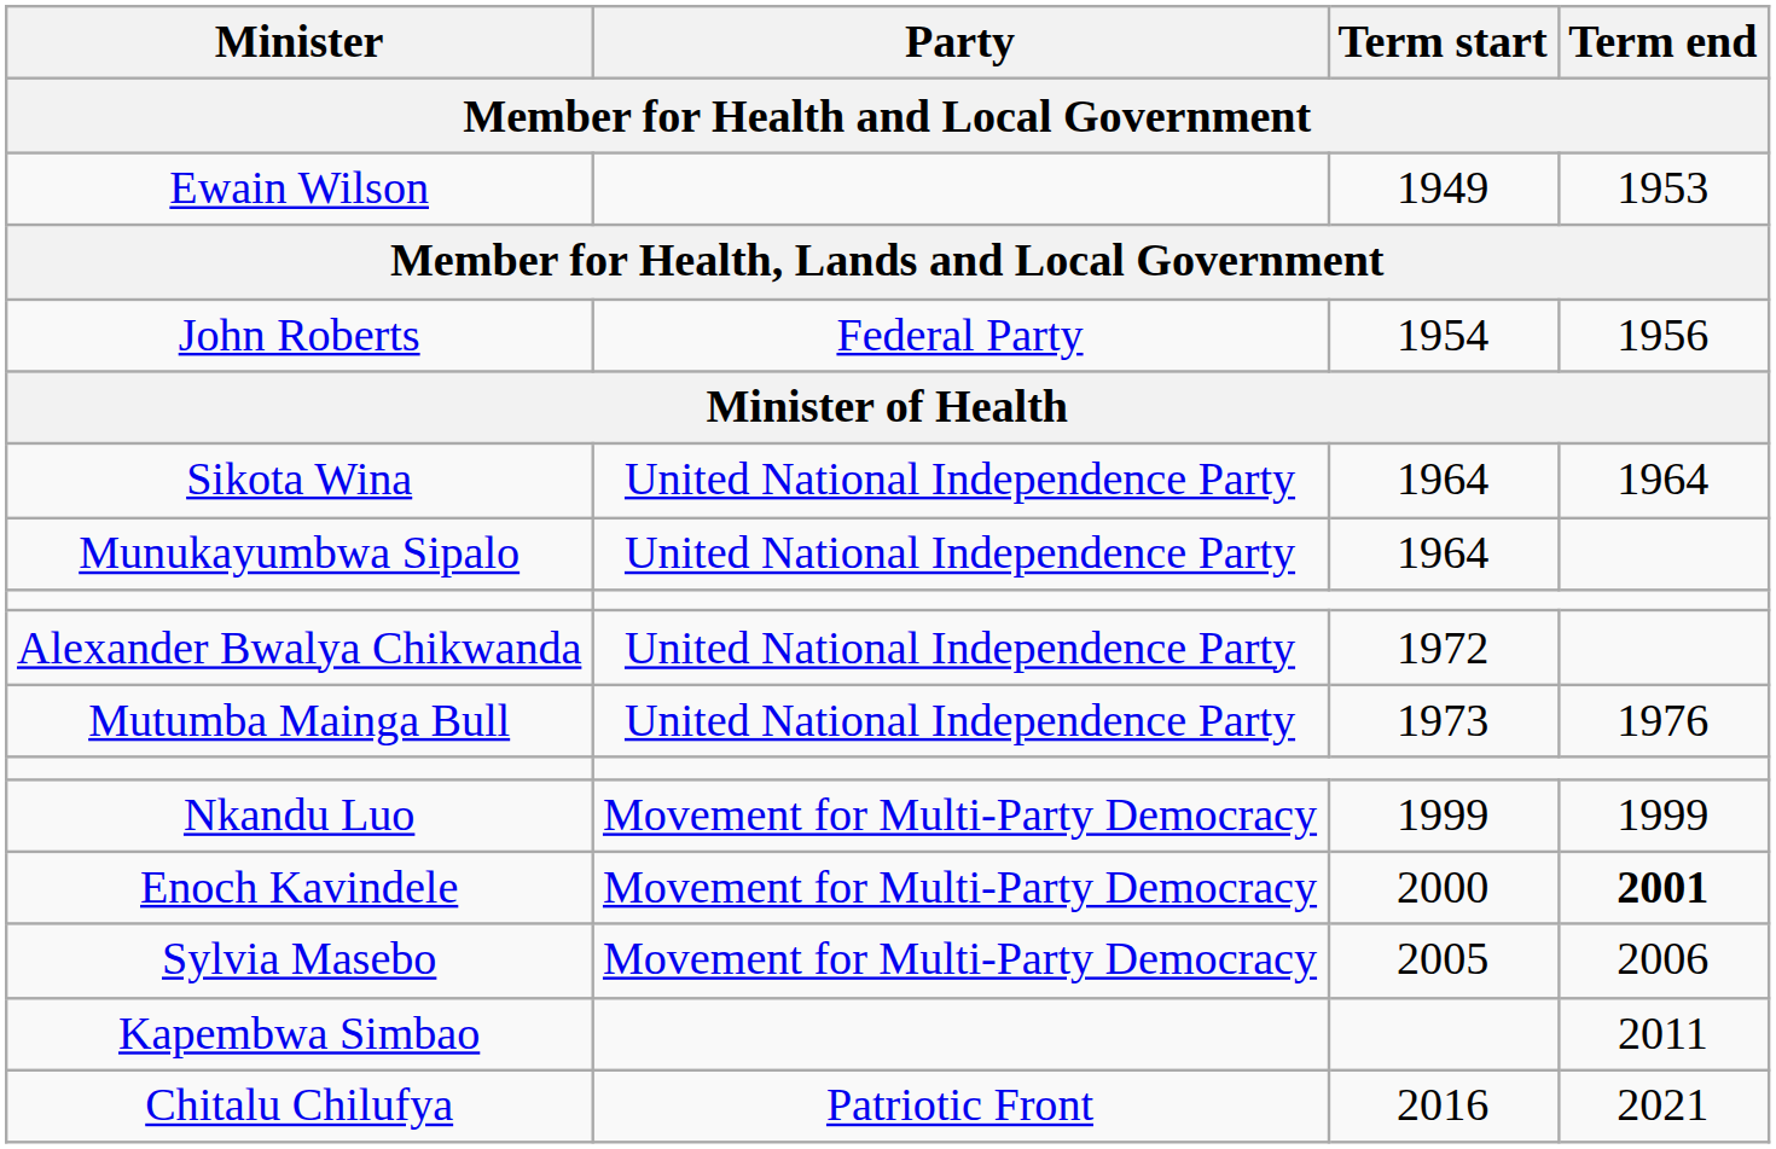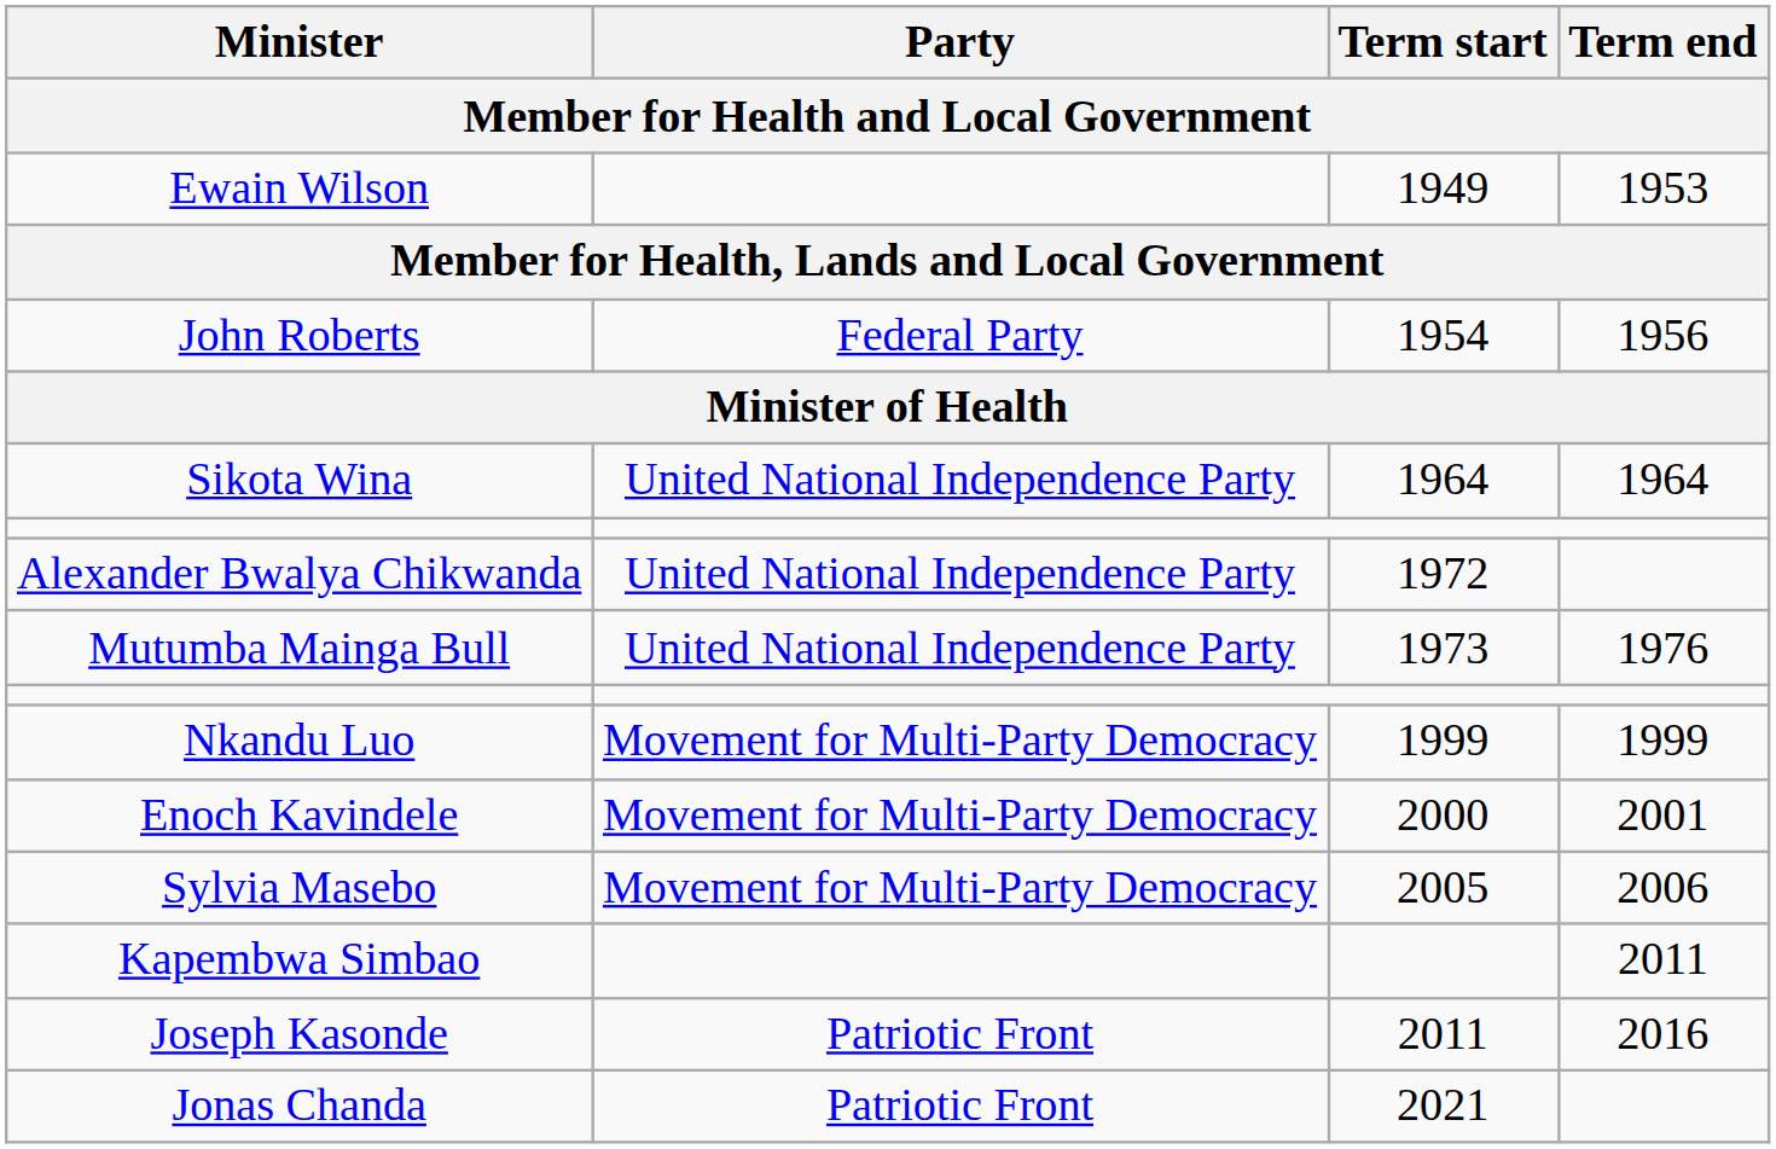- row: Munukayumbwa Sipalo | United National Independence Party | 1964
Enoch Kavindele | Term end: bold -> normal
+ row: Joseph Kasonde | Patriotic Front | 2011 | 2016
- row: Chitalu Chilufya | Patriotic Front | 2016 | 2021
+ row: Jonas Chanda | Patriotic Front | 2021
